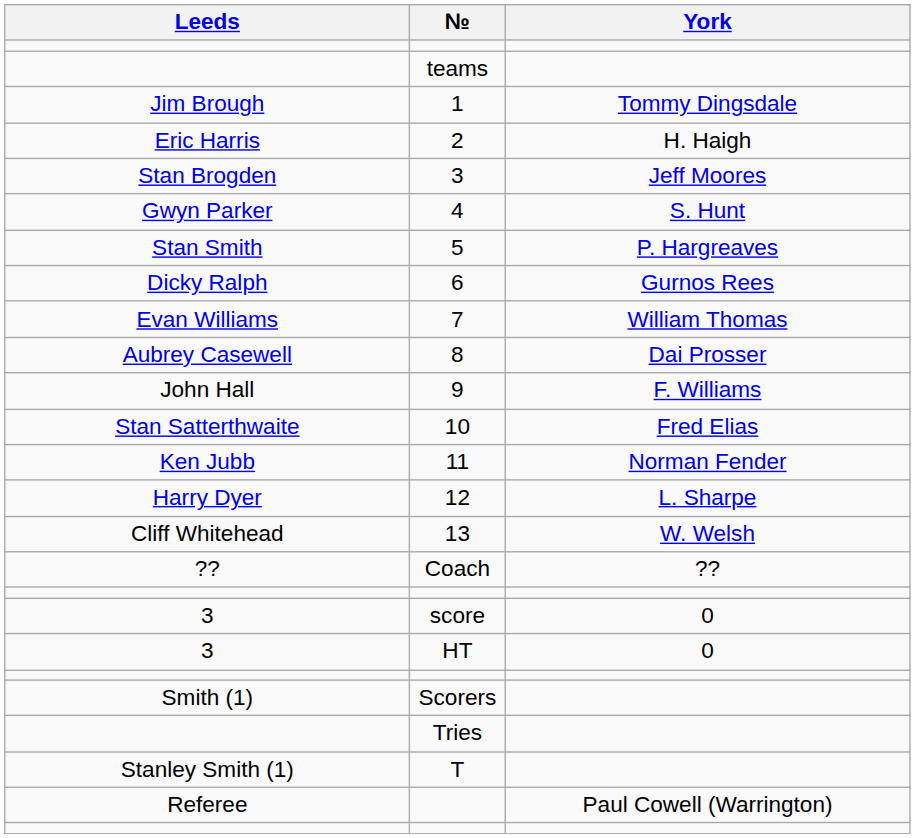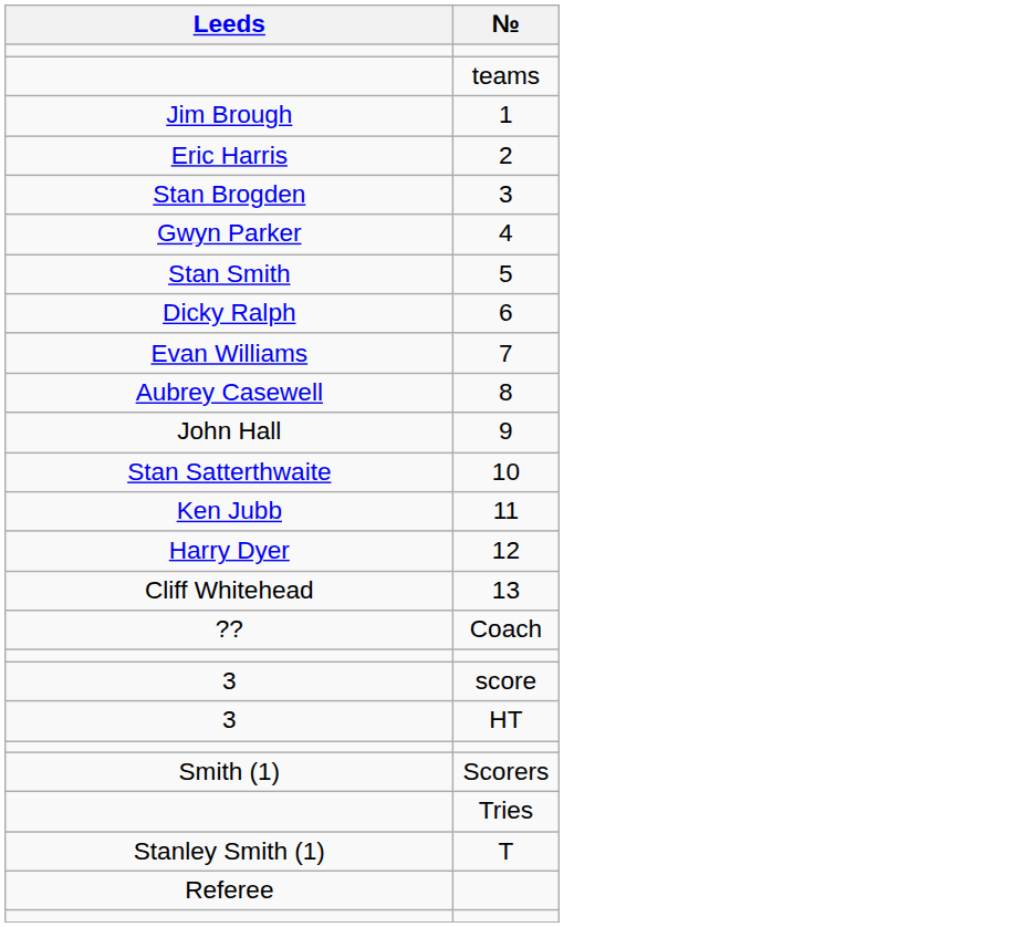- column: York | Tommy Dingsdale | H. Haigh | Jeff Moores | S. Hunt | P. Hargreaves | Gurnos Rees | William Thomas | Dai Prosser | F. Williams | Fred Elias | Norman Fender | L. Sharpe | W. Welsh | ?? | 0 | 0 | Paul Cowell (Warrington)
